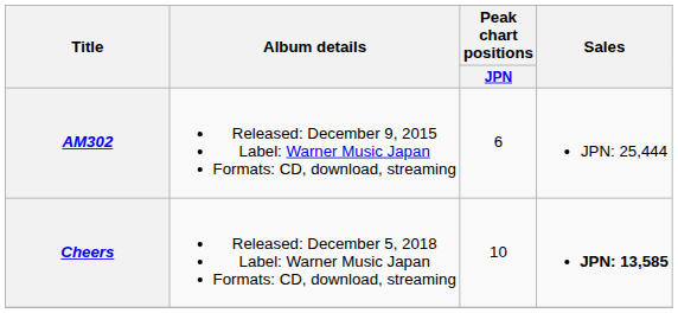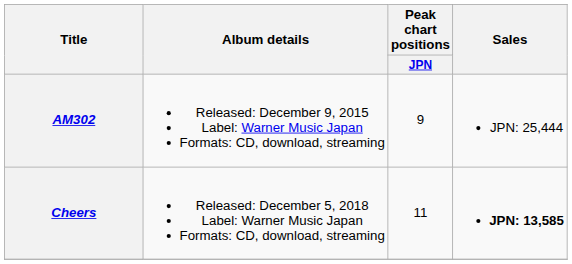AM302 | Peak chart positions / JPN: 6 -> 9
Cheers | Peak chart positions / JPN: 10 -> 11
